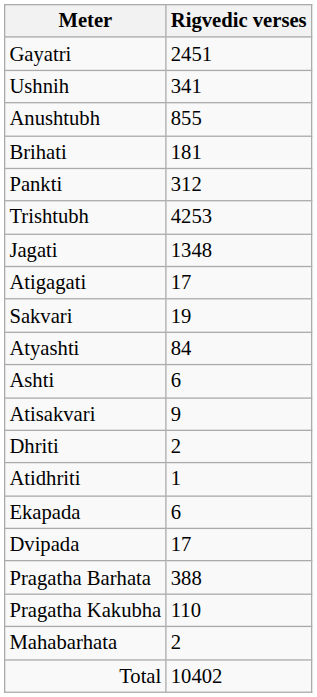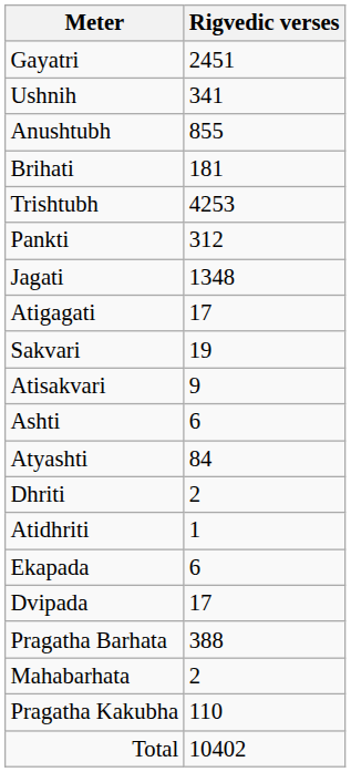rows swapped: Pankti <-> Trishtubh
rows swapped: Atisakvari <-> Atyashti
rows swapped: Pragatha Kakubha <-> Mahabarhata
